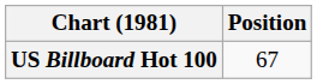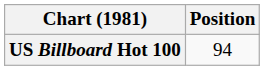US Billboard Hot 100 | Position: 67 -> 94
